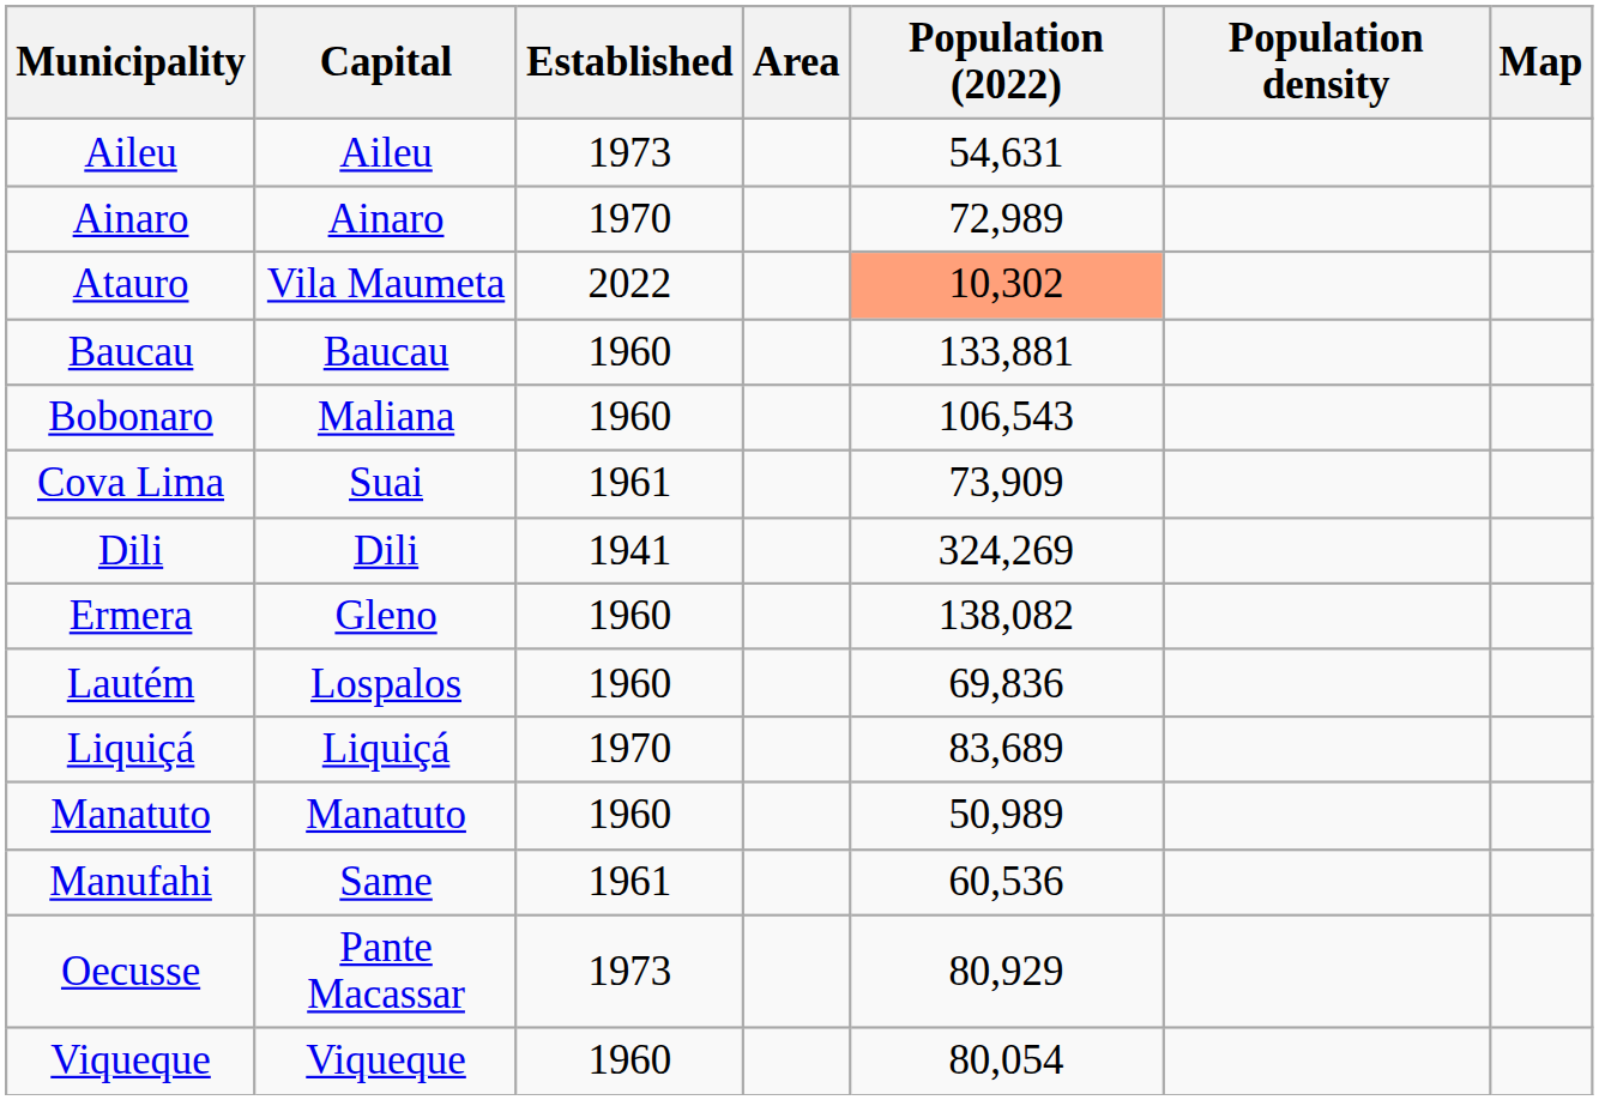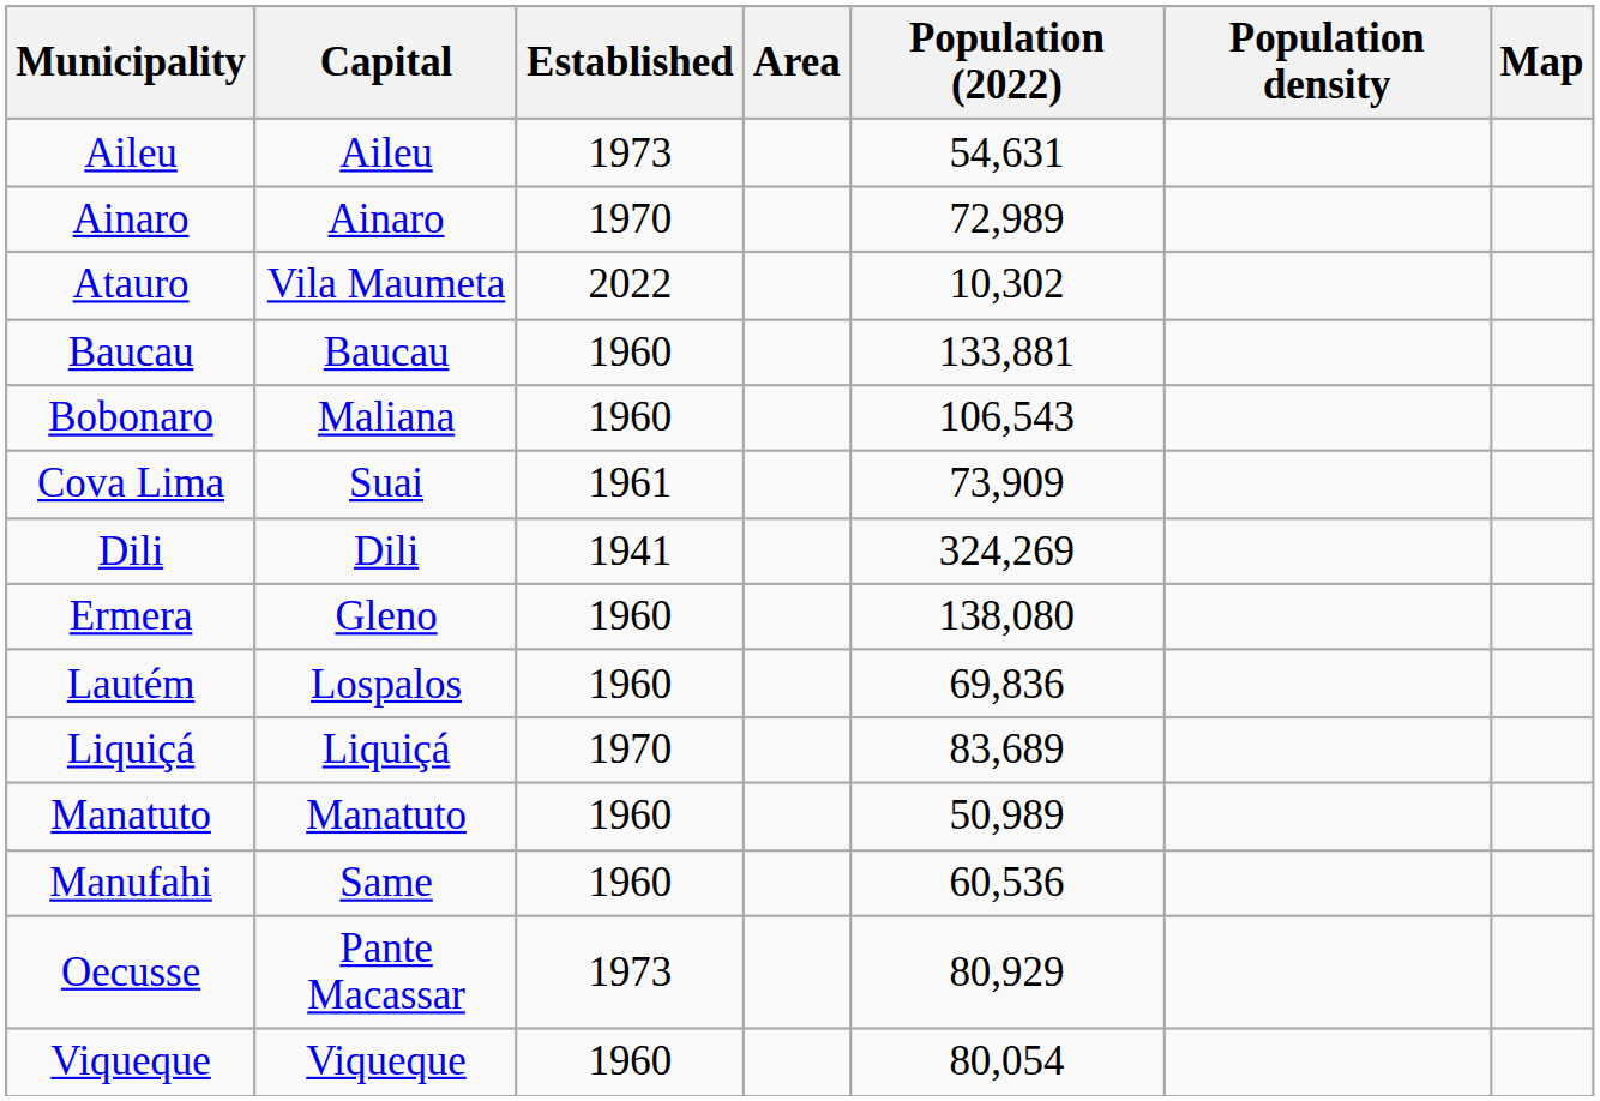Atauro | Population (2022): lightsalmon background -> no background
Ermera | Population (2022): 138,082 -> 138,080
Manufahi | Established: 1961 -> 1960
